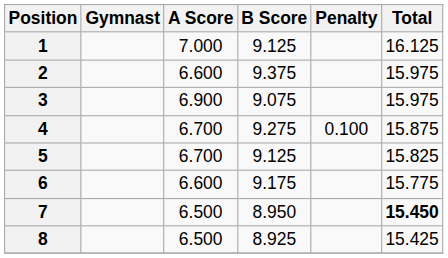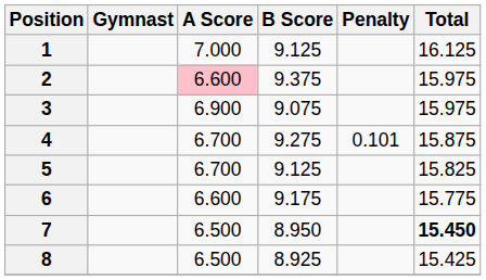2 | A Score: no background -> pink background
4 | Penalty: 0.100 -> 0.101
